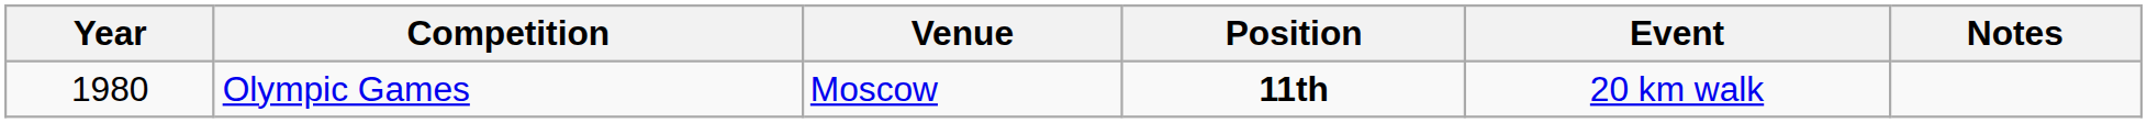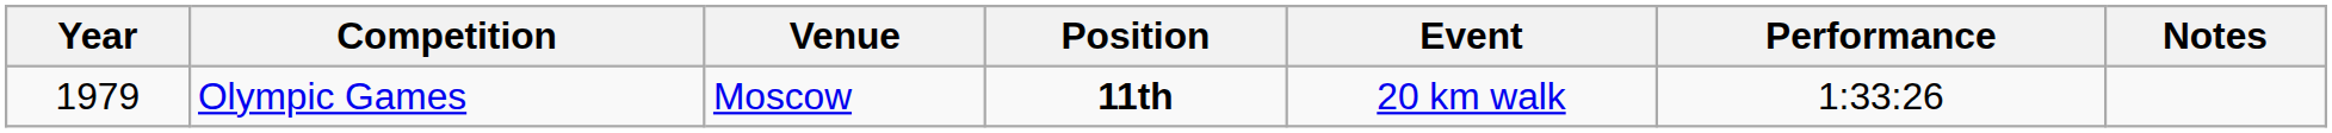+ column: Performance | 1:33:26
Olympic Games | Year: 1980 -> 1979
